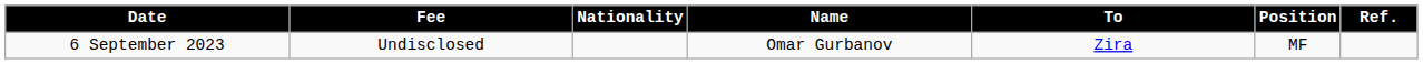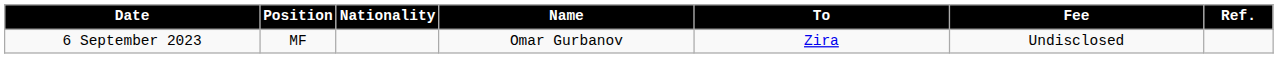columns swapped: Position <-> Fee
